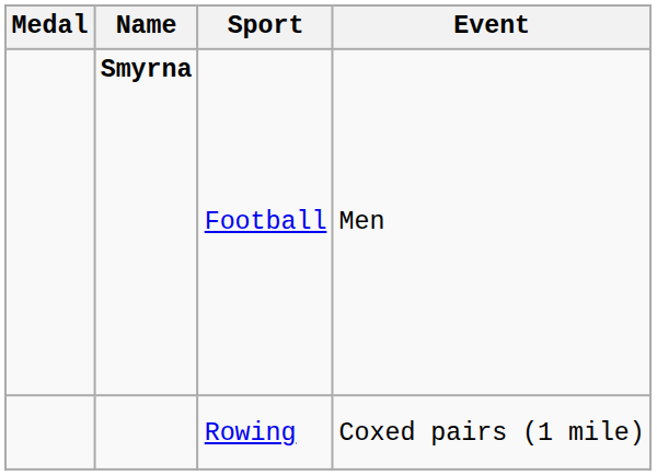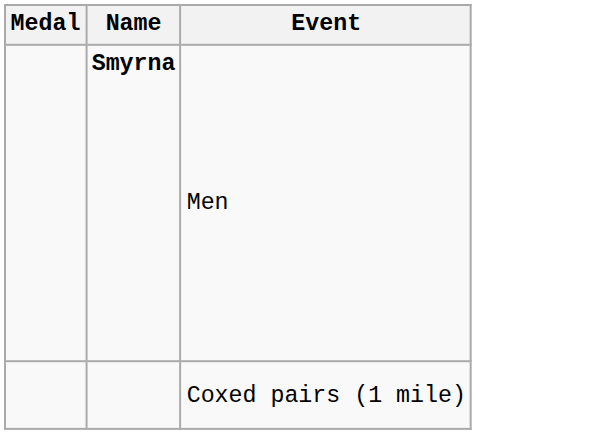- column: Sport | Football | Rowing
